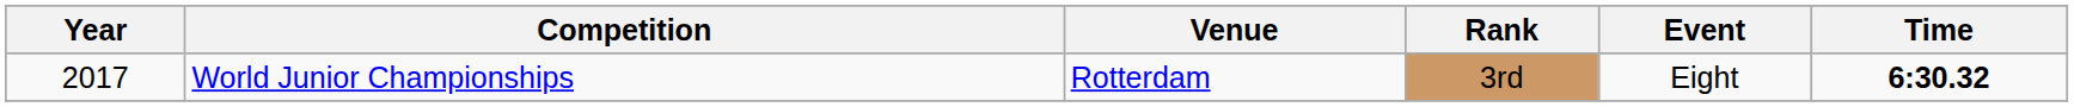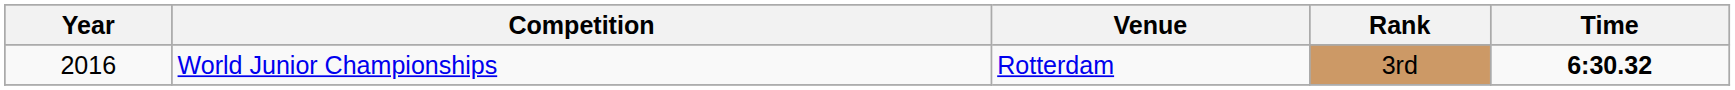- column: Event | Eight
World Junior Championships | Year: 2017 -> 2016
